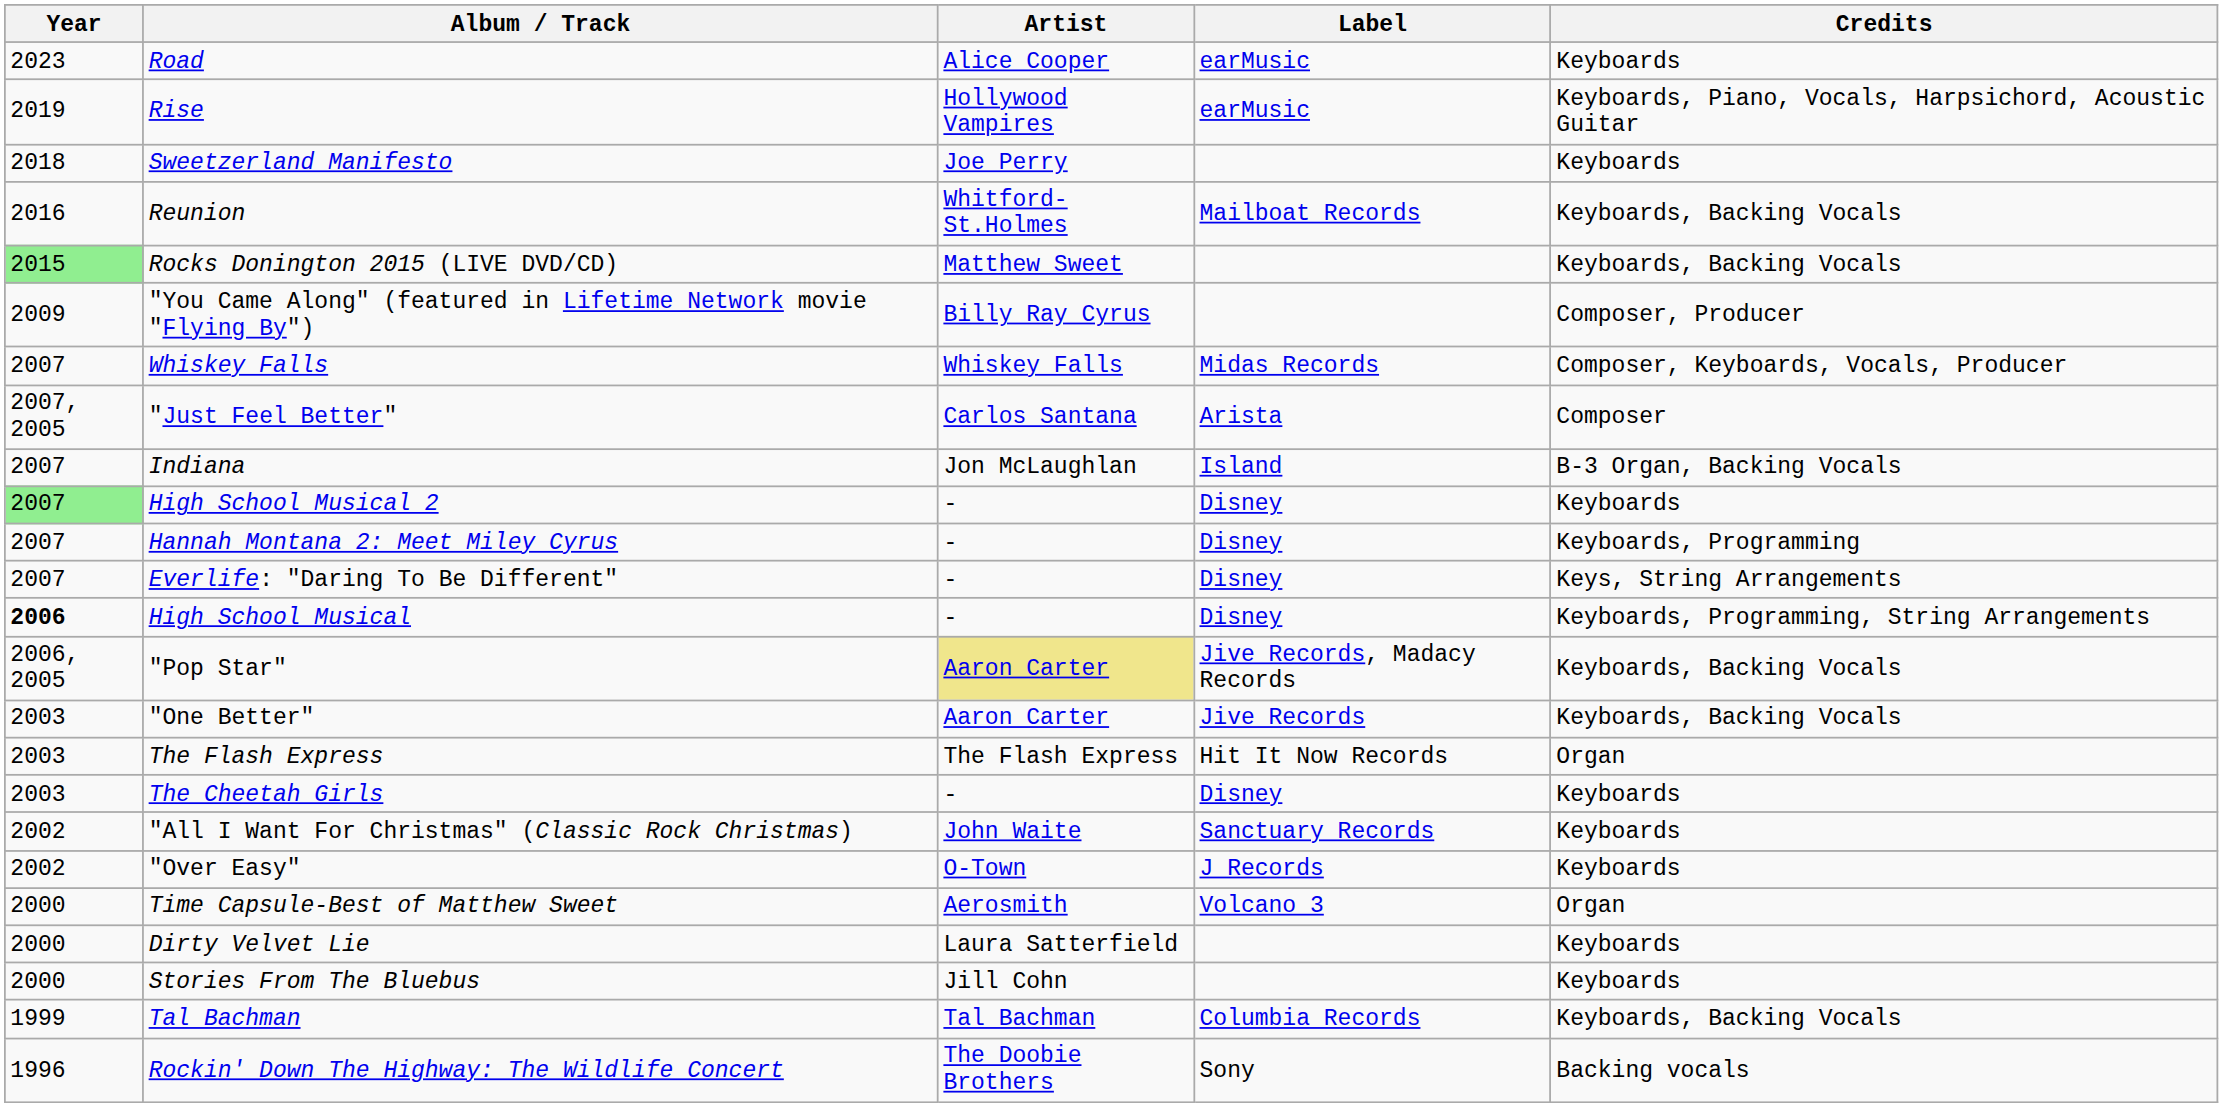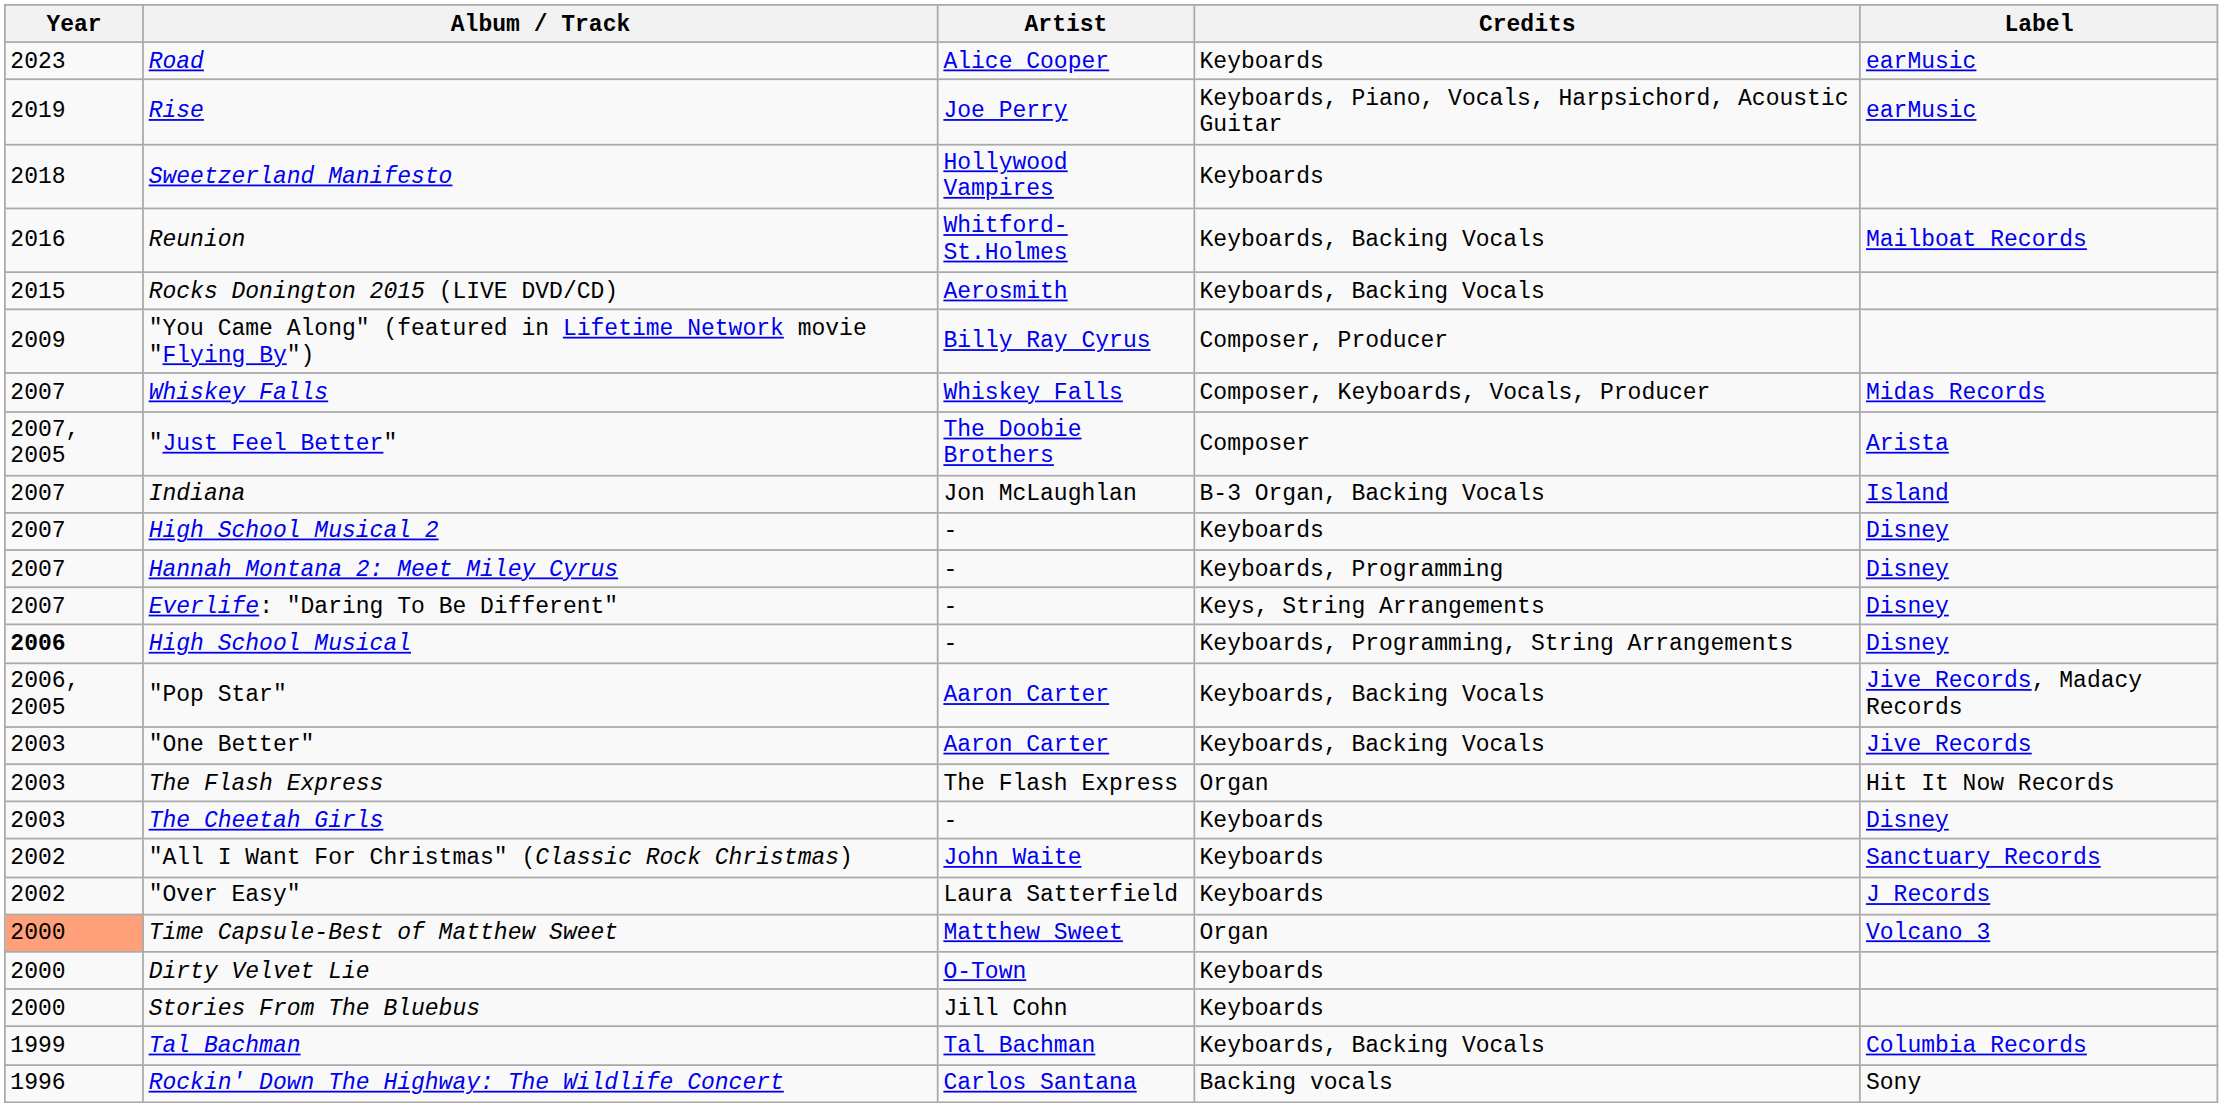columns swapped: Label <-> Credits
Rise | Artist: Hollywood Vampires -> Joe Perry
Sweetzerland Manifesto | Artist: Joe Perry -> Hollywood Vampires
Rocks Donington 2015 (LIVE DVD/CD) | Year: lightgreen background -> no background
Rocks Donington 2015 (LIVE DVD/CD) | Artist: Matthew Sweet -> Aerosmith
"Just Feel Better" | Artist: Carlos Santana -> The Doobie Brothers
High School Musical 2 | Year: lightgreen background -> no background
"Pop Star" | Artist: khaki background -> no background
"Over Easy" | Artist: O-Town -> Laura Satterfield
Time Capsule-Best of Matthew Sweet | Year: no background -> lightsalmon background
Time Capsule-Best of Matthew Sweet | Artist: Aerosmith -> Matthew Sweet
Dirty Velvet Lie | Artist: Laura Satterfield -> O-Town
Rockin' Down The Highway: The Wildlife Concert | Artist: The Doobie Brothers -> Carlos Santana
